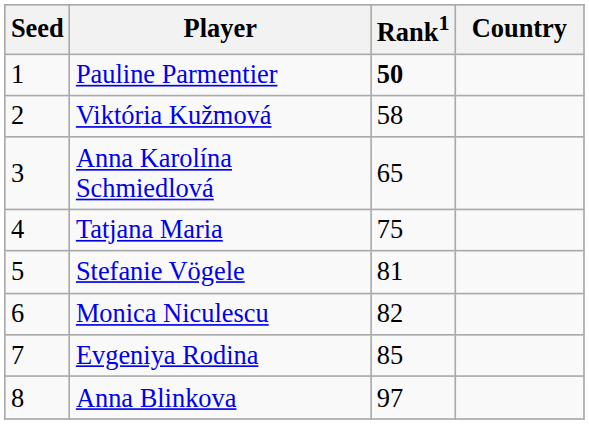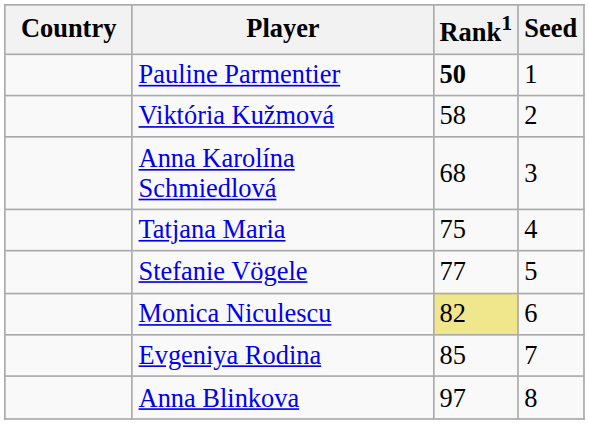columns swapped: Country <-> Seed
Anna Karolína Schmiedlová | Rank1: 65 -> 68
Stefanie Vögele | Rank1: 81 -> 77
Monica Niculescu | Rank1: no background -> khaki background
